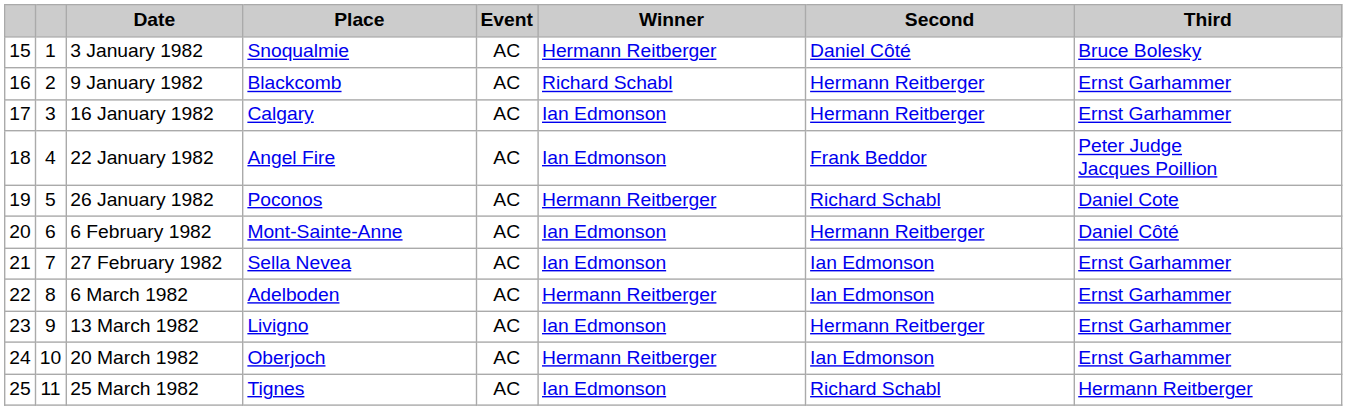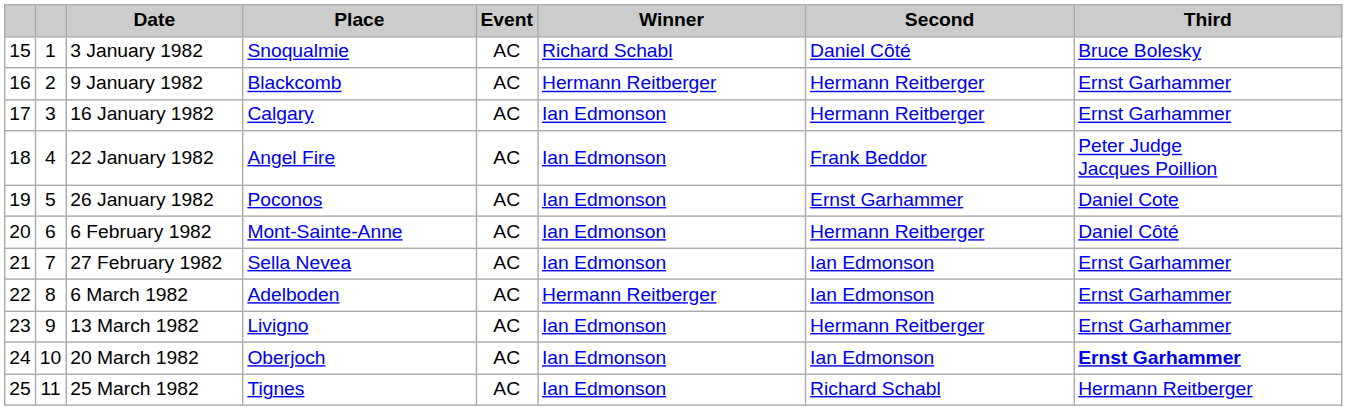3 January 1982 | Winner: Hermann Reitberger -> Richard Schabl
9 January 1982 | Winner: Richard Schabl -> Hermann Reitberger
26 January 1982 | Winner: Hermann Reitberger -> Ian Edmonson
26 January 1982 | Second: Richard Schabl -> Ernst Garhammer
20 March 1982 | Winner: Hermann Reitberger -> Ian Edmonson
20 March 1982 | Third: normal -> bold
